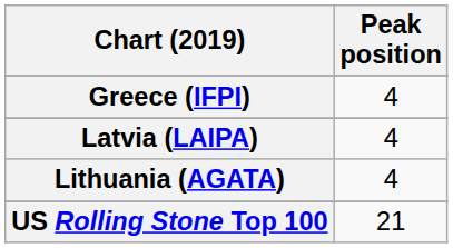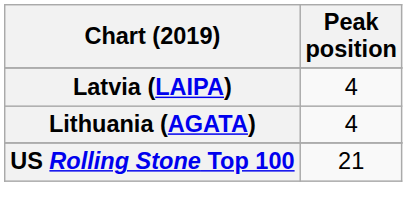- row: Greece (IFPI) | 4
